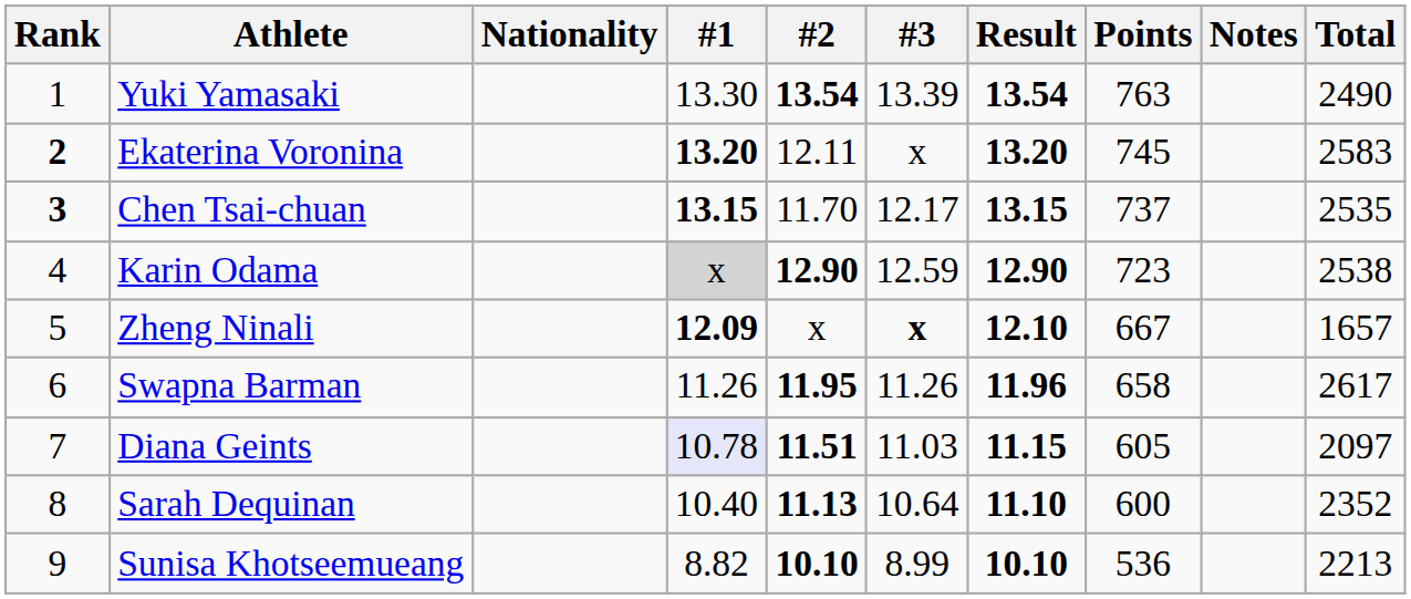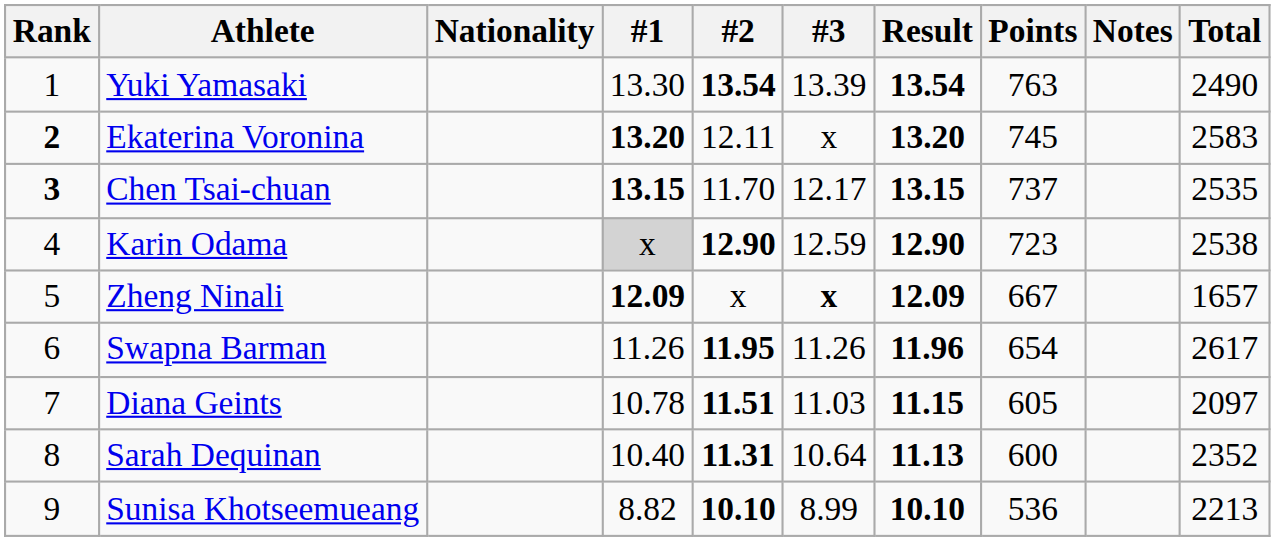Zheng Ninali | Result: 12.10 -> 12.09
Swapna Barman | Points: 658 -> 654
Diana Geints | #1: lavender background -> no background
Sarah Dequinan | #2: 11.13 -> 11.31
Sarah Dequinan | Result: 11.10 -> 11.13
